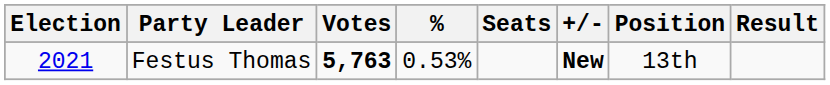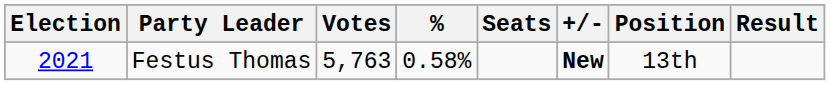Festus Thomas | Votes: bold -> normal
Festus Thomas | %: 0.53% -> 0.58%
